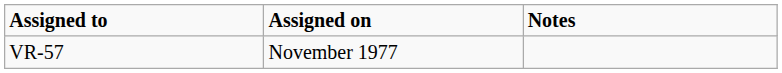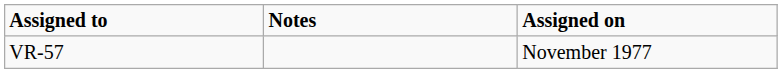columns swapped: Assigned on <-> Notes
